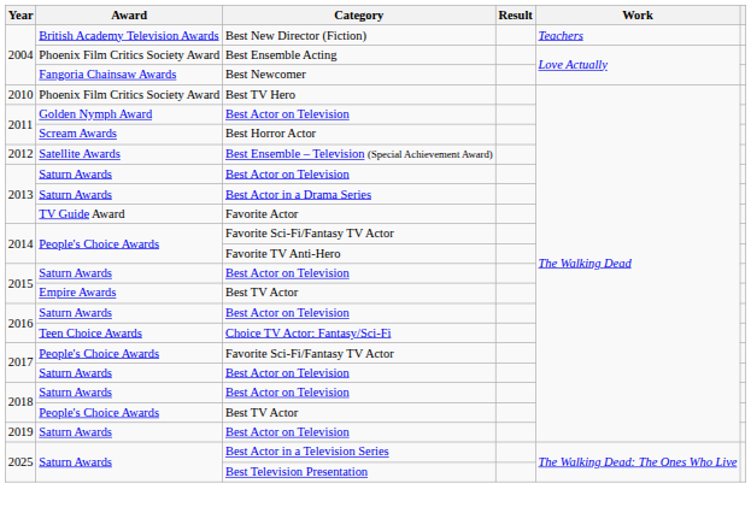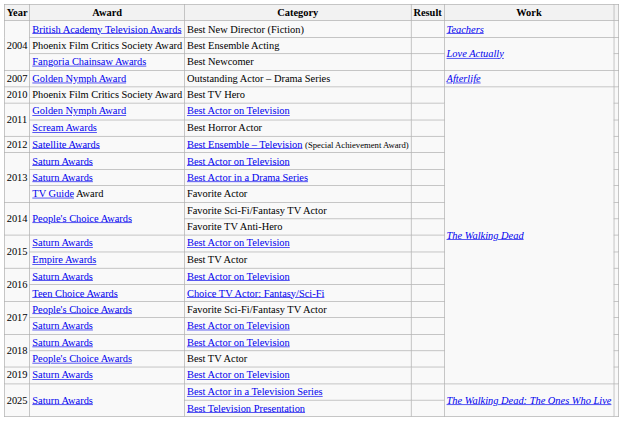+ row: 2007 | Golden Nymph Award | Outstanding Actor – Drama Series | Afterlife
